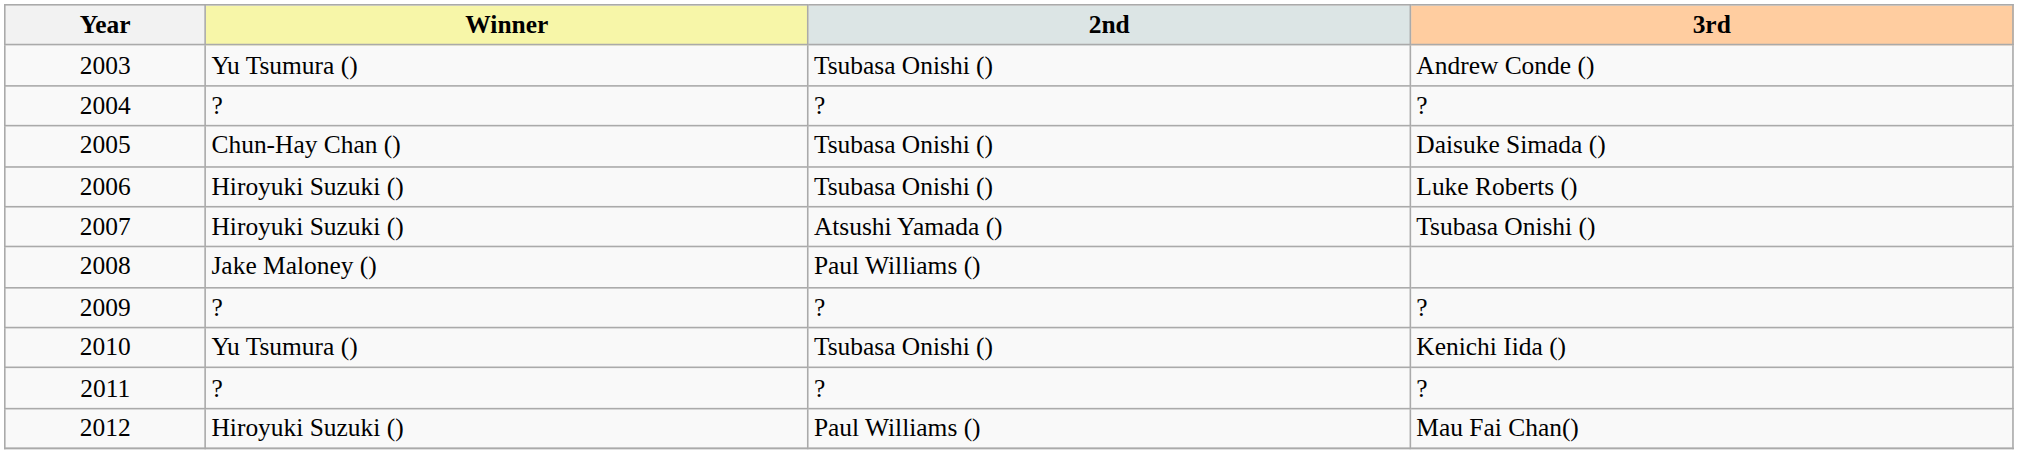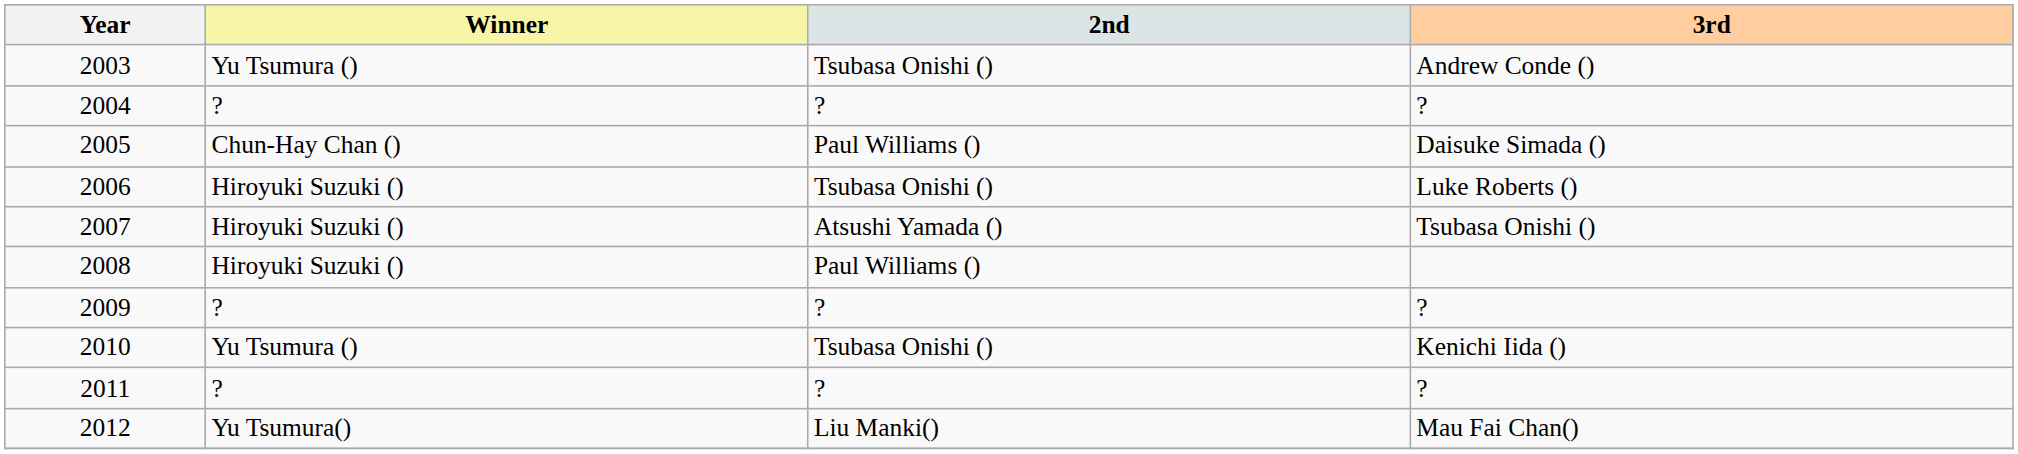2005 | 2nd: Tsubasa Onishi () -> Paul Williams ()
2008 | Winner: Jake Maloney () -> Hiroyuki Suzuki ()
2012 | Winner: Hiroyuki Suzuki () -> Yu Tsumura()
2012 | 2nd: Paul Williams () -> Liu Manki()
